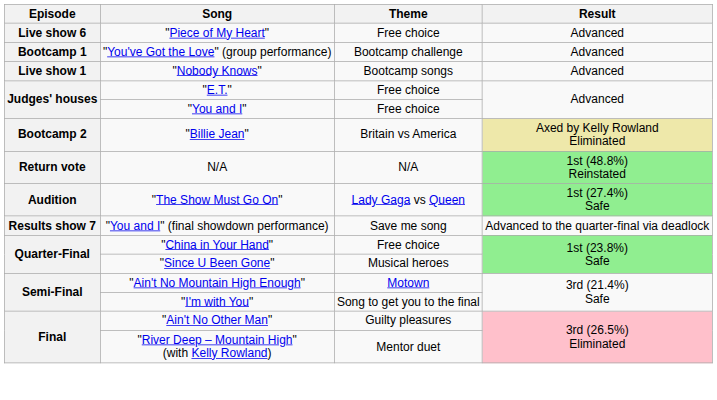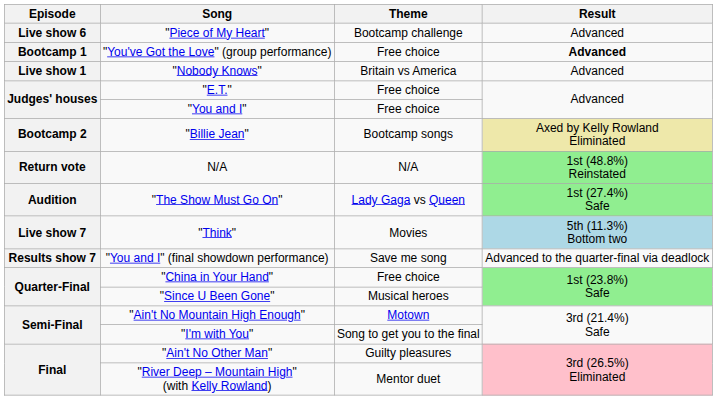"Piece of My Heart" | Theme: Free choice -> Bootcamp challenge
"You've Got the Love" (group performance) | Theme: Bootcamp challenge -> Free choice
"You've Got the Love" (group performance) | Result: normal -> bold
"Nobody Knows" | Theme: Bootcamp songs -> Britain vs America
"Billie Jean" | Theme: Britain vs America -> Bootcamp songs
+ row: Live show 7 | "Think" | Movies | 5th (11.3%) Bottom two
